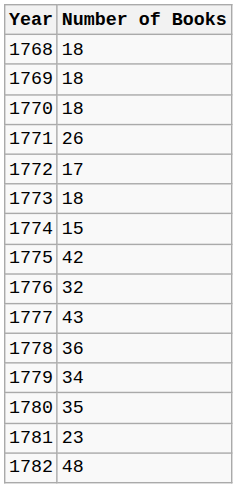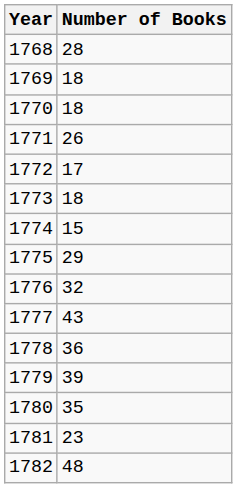1768 | Number of Books: 18 -> 28
1775 | Number of Books: 42 -> 29
1779 | Number of Books: 34 -> 39
